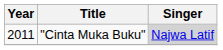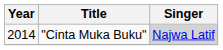"Cinta Muka Buku" | Year: 2011 -> 2014
